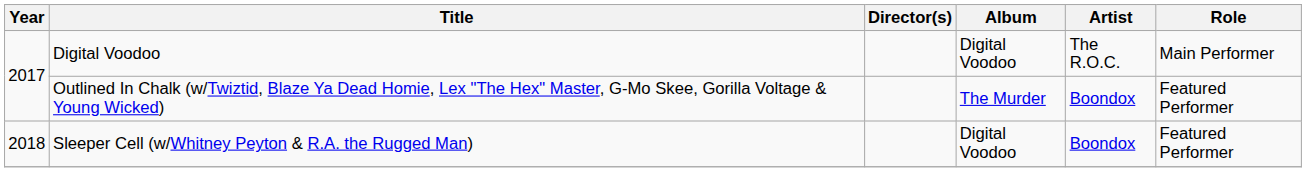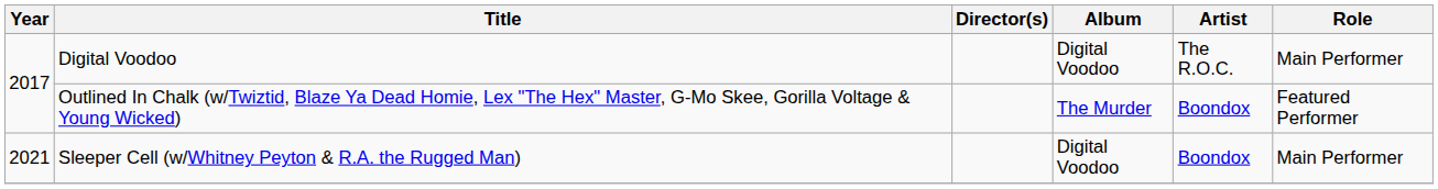Sleeper Cell (w/Whitney Peyton & R.A. the Rugged Man) | Year: 2018 -> 2021
Sleeper Cell (w/Whitney Peyton & R.A. the Rugged Man) | Role: Featured Performer -> Main Performer
